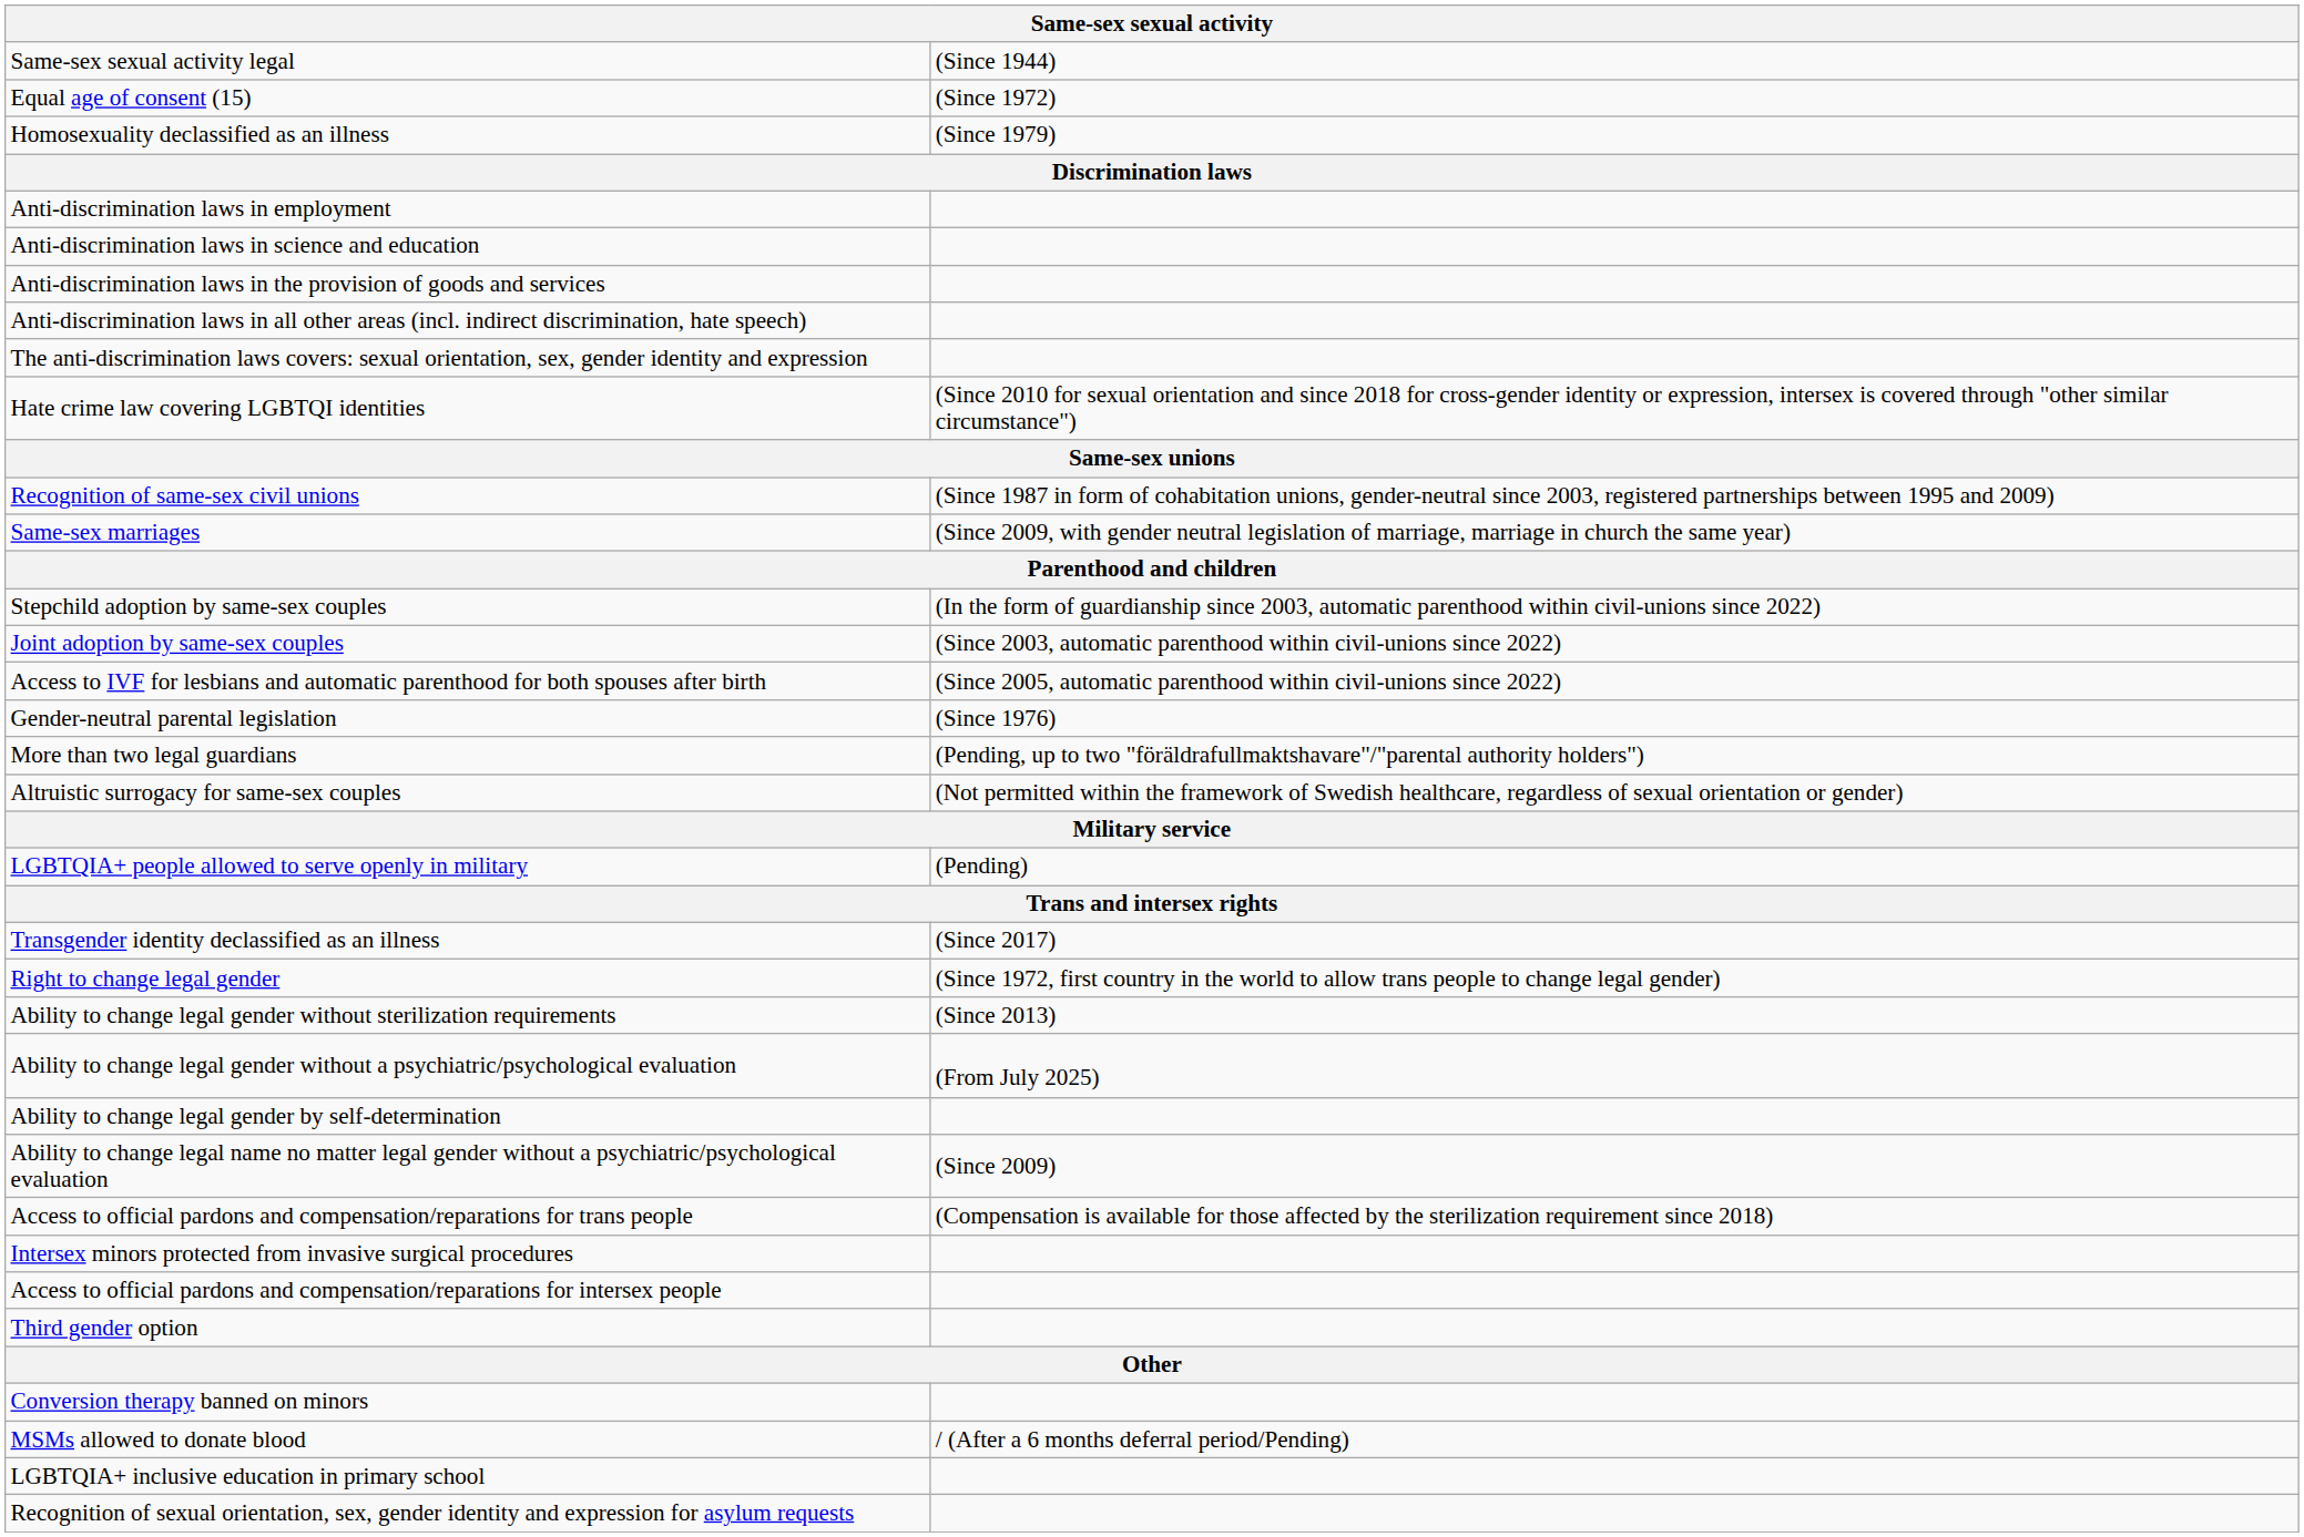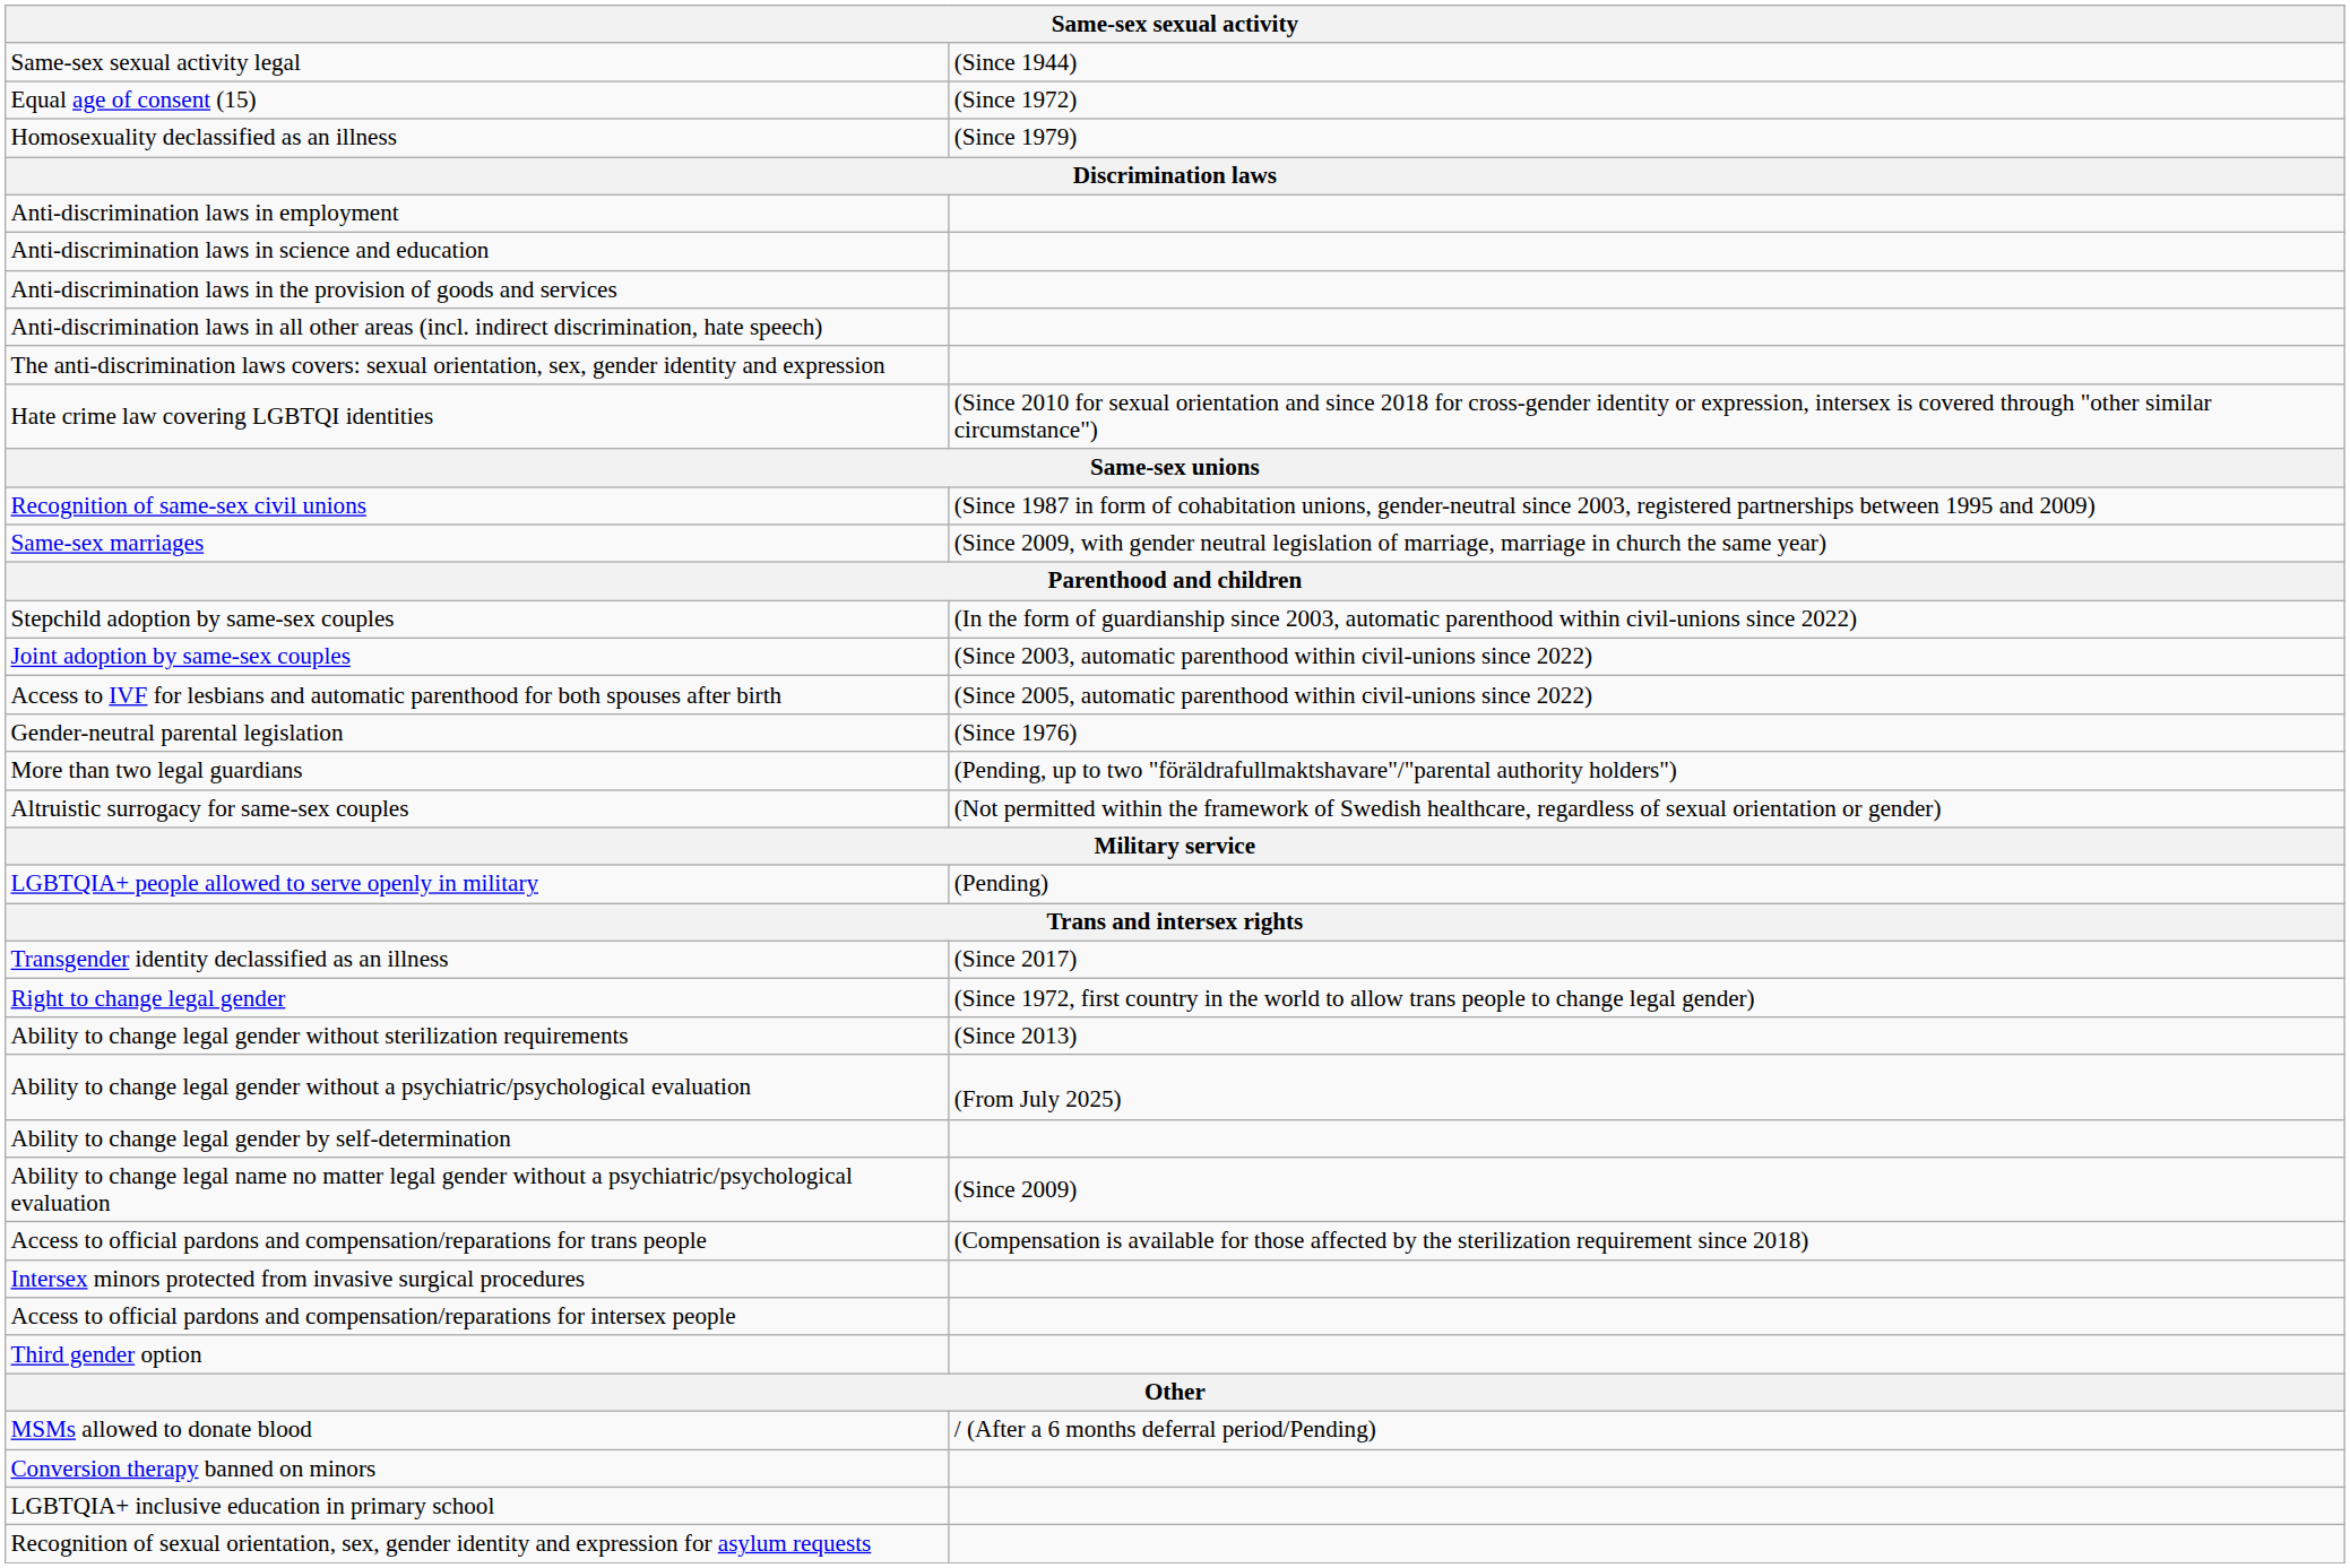rows swapped: MSMs allowed to donate blood <-> Conversion therapy banned on minors
